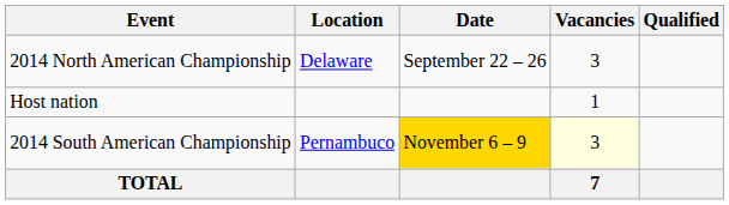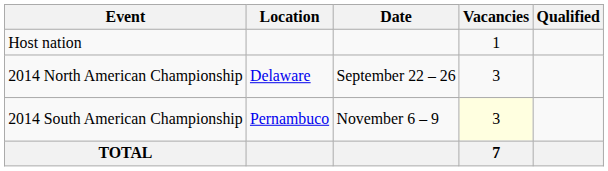rows swapped: Host nation <-> 2014 North American Championship
2014 South American Championship | Date: gold background -> no background
